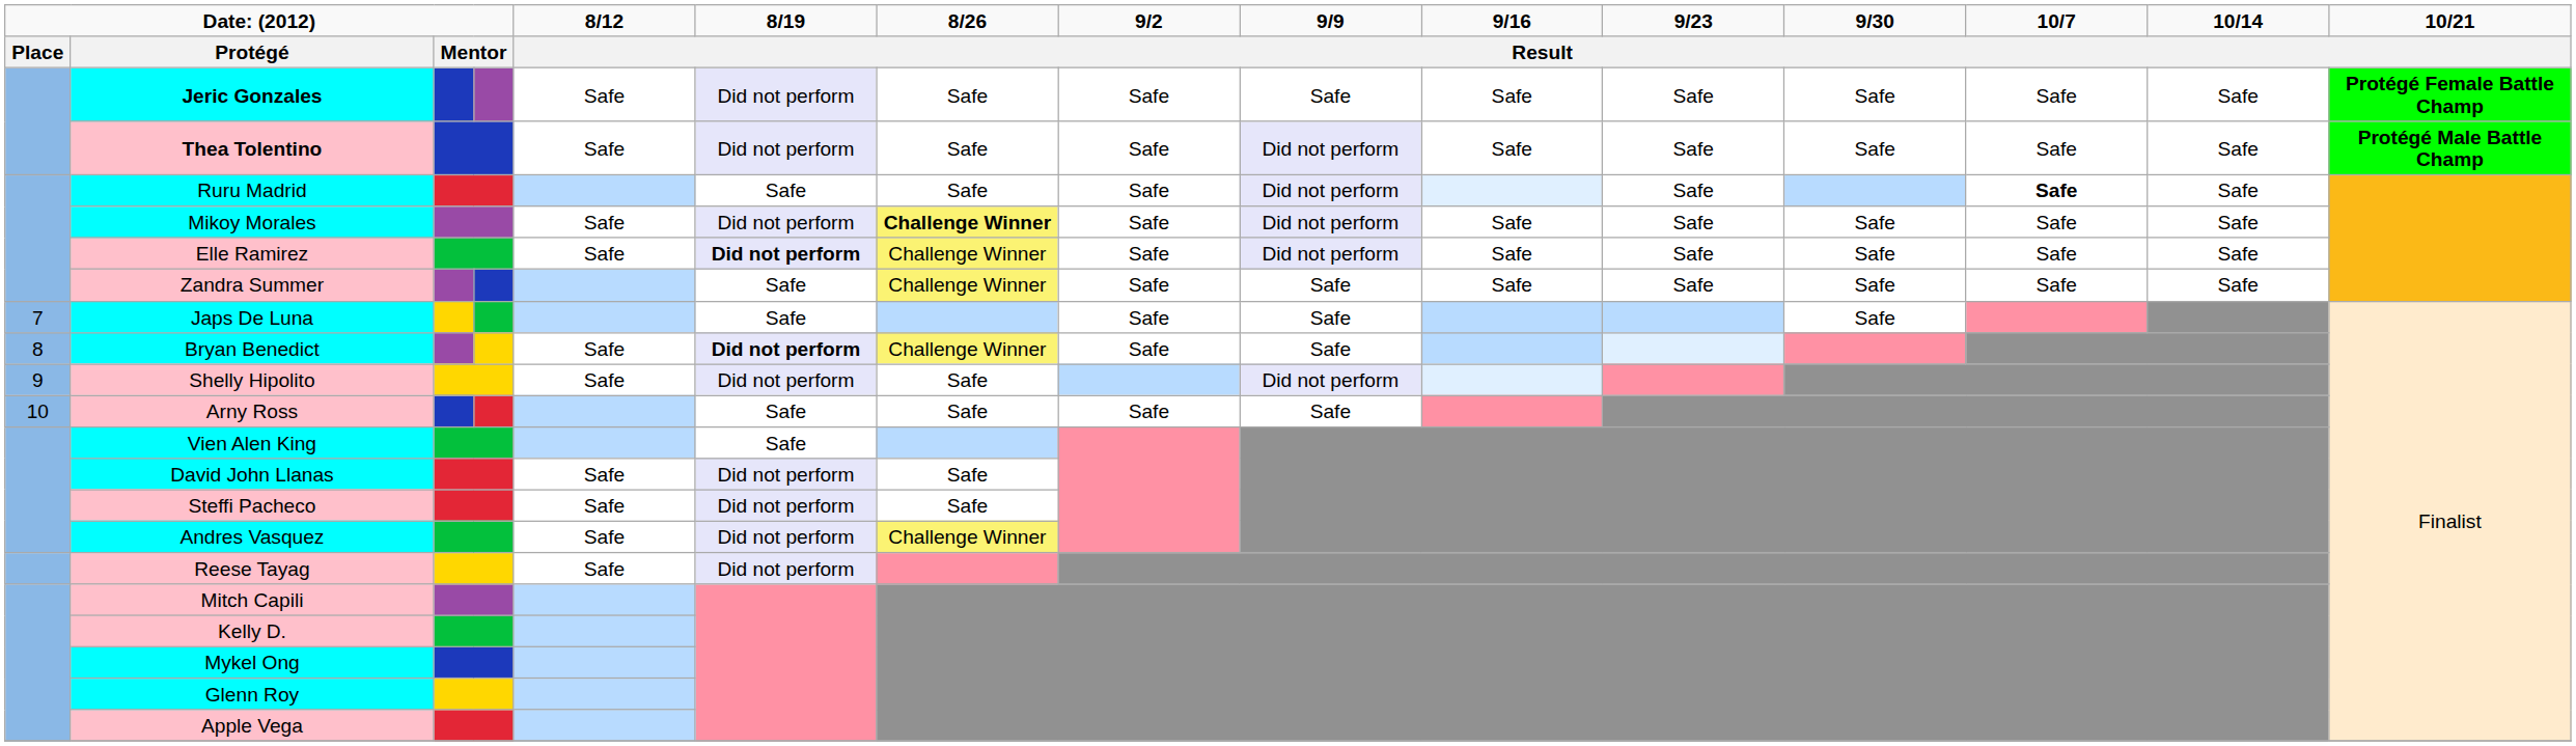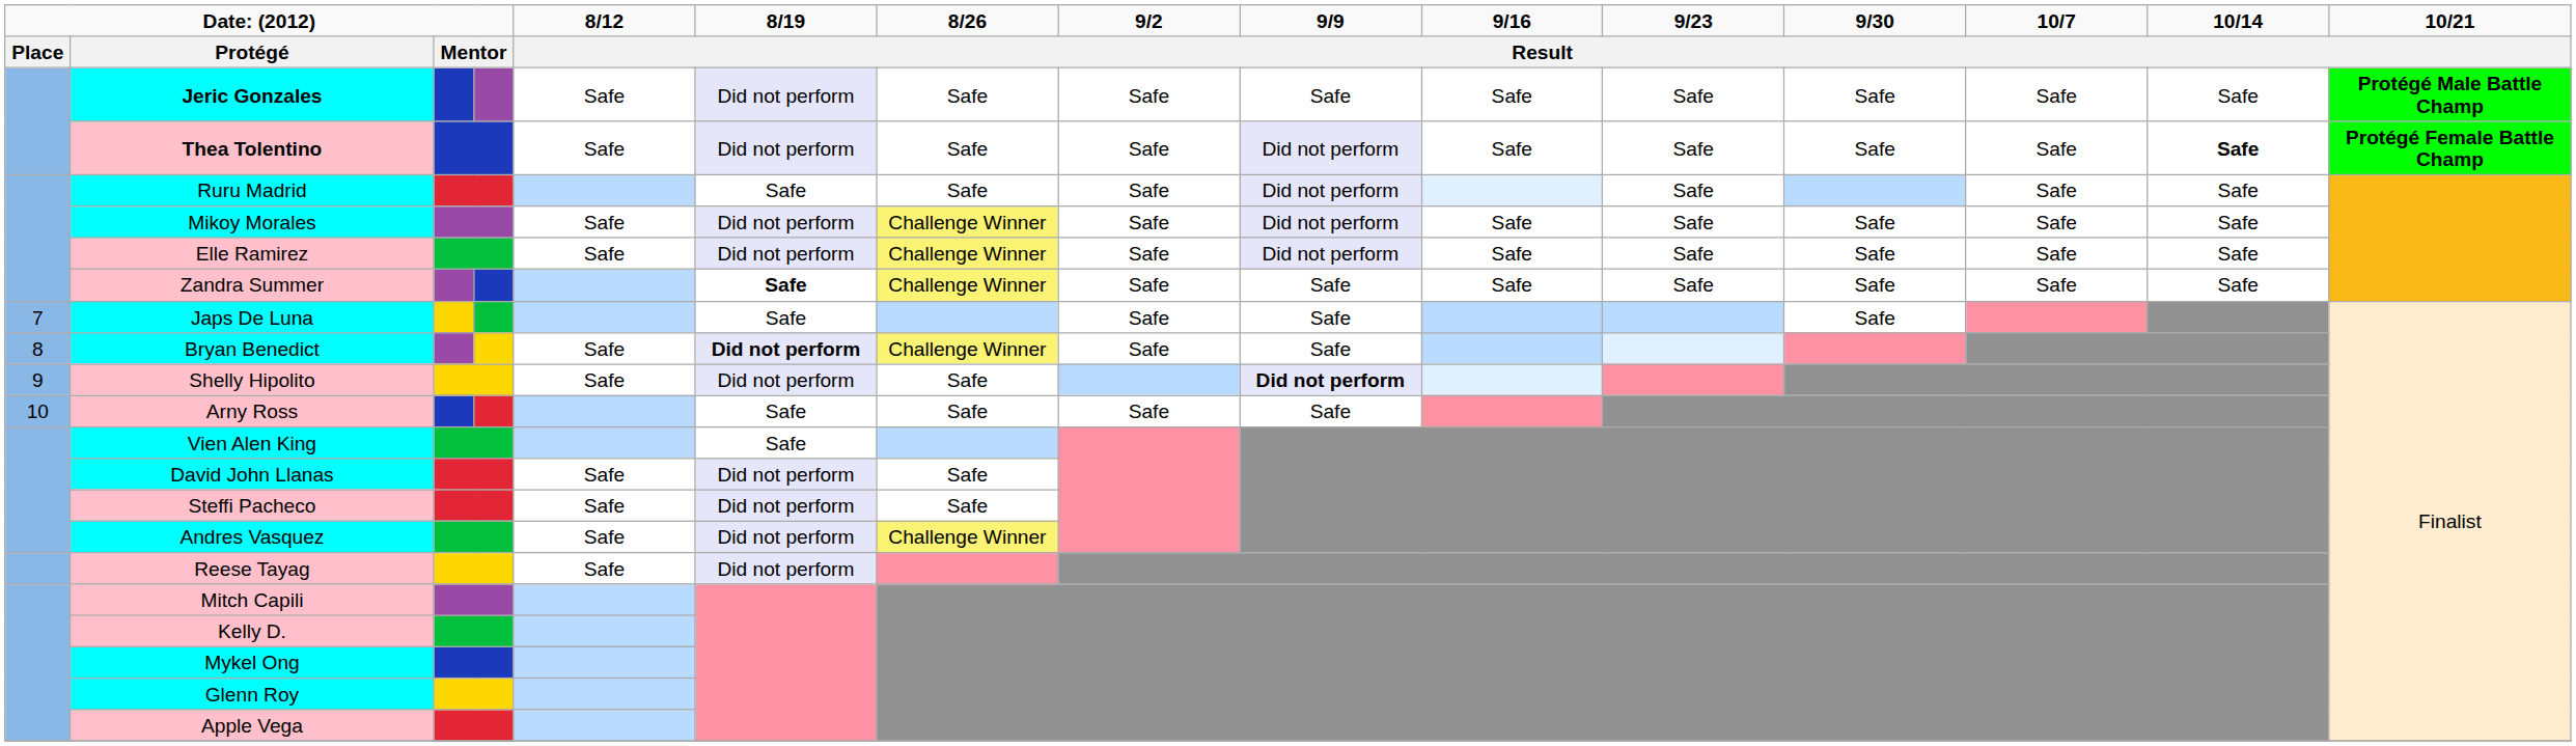Jeric Gonzales | 10/21 / Result: Protégé Female Battle Champ -> Protégé Male Battle Champ
Thea Tolentino | 10/14 / Result: normal -> bold
Thea Tolentino | 10/21 / Result: Protégé Male Battle Champ -> Protégé Female Battle Champ
Ruru Madrid | 10/7 / Result: bold -> normal
Mikoy Morales | 8/26 / Result: bold -> normal
Elle Ramirez | 8/19 / Result: bold -> normal
Zandra Summer | 8/19 / Result: normal -> bold
Shelly Hipolito | 9/9 / Result: normal -> bold
